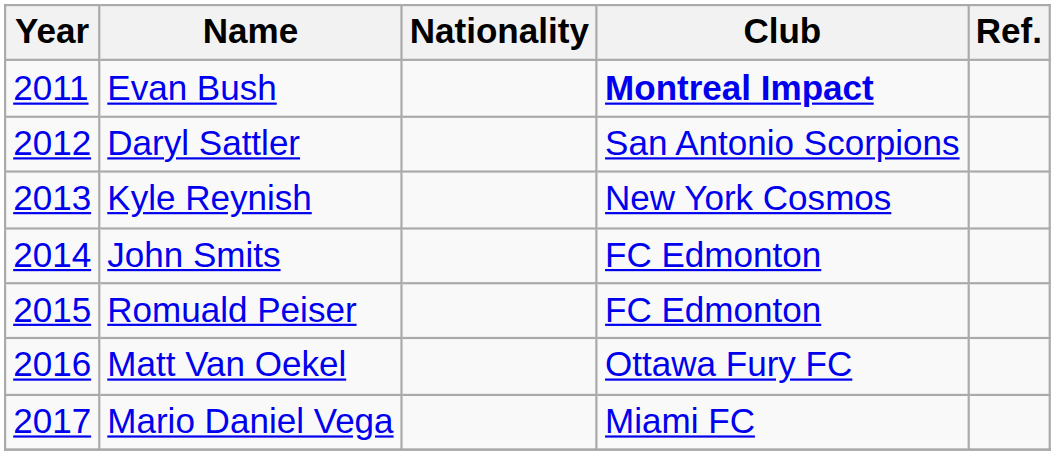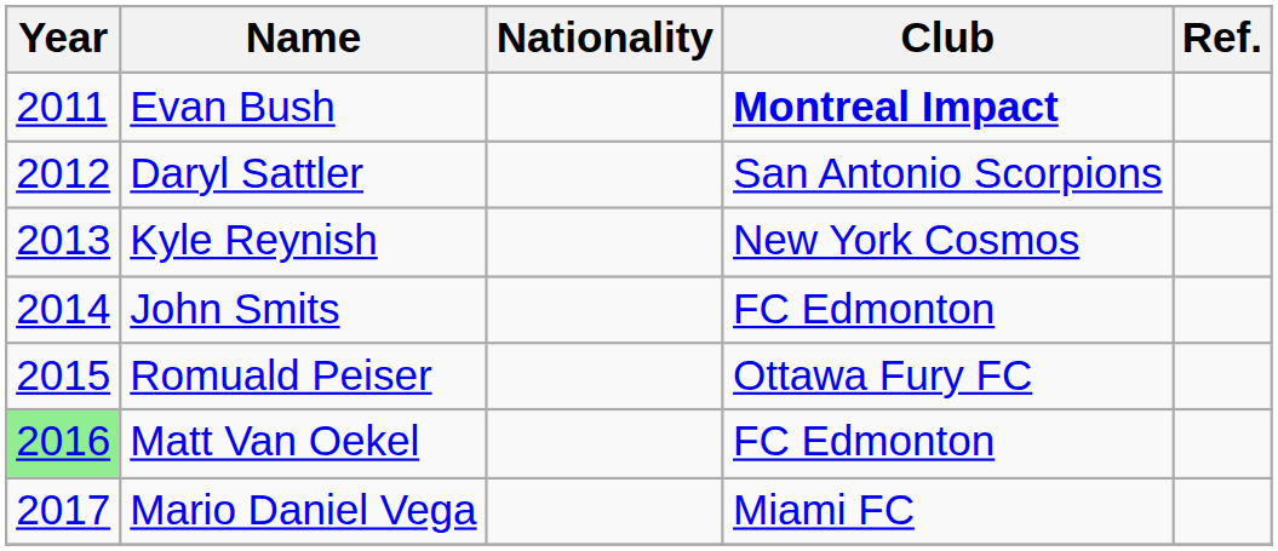Romuald Peiser | Club: FC Edmonton -> Ottawa Fury FC
Matt Van Oekel | Year: no background -> lightgreen background
Matt Van Oekel | Club: Ottawa Fury FC -> FC Edmonton
